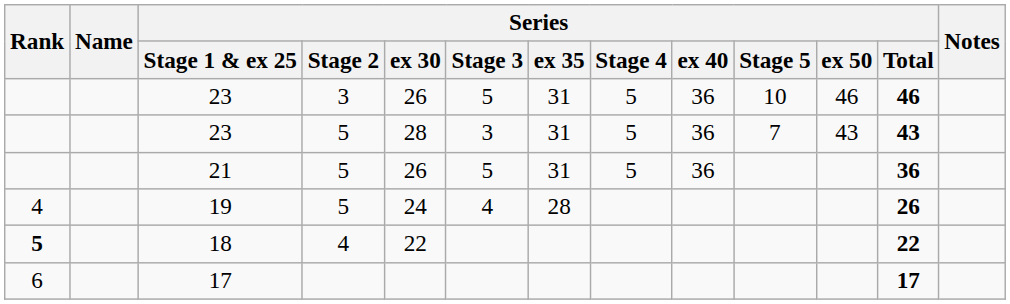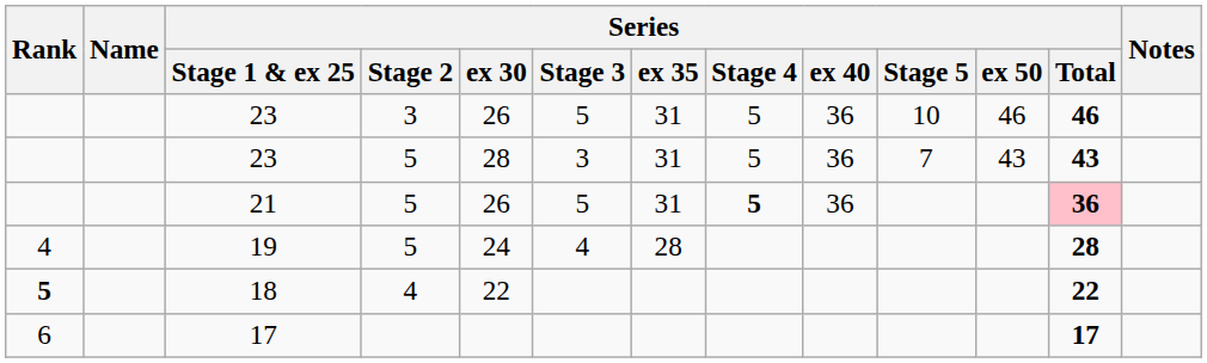21 | Series / Stage 4: normal -> bold
21 | Series / Total: no background -> pink background
19 | Series / Total: 26 -> 28
